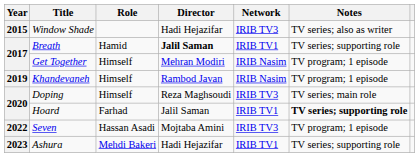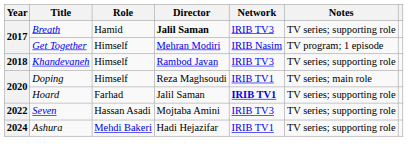- row: 2015 | Window Shade | Hadi Hejazifar | IRIB TV3 | TV series; also as writer
Breath | Network: IRIB TV1 -> IRIB TV3
Khandevaneh | Year: 2019 -> 2018
Khandevaneh | Network: IRIB Nasim -> IRIB TV3
Khandevaneh | Notes: TV program; 1 episode -> TV series; supporting role
Doping | Network: IRIB TV3 -> IRIB TV1
Hoard | Network: normal -> bold
Hoard | Notes: bold -> normal
Seven | Notes: TV program; 1 episode -> TV series; supporting role
Ashura | Year: 2023 -> 2024
